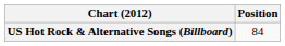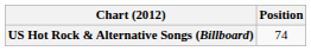US Hot Rock & Alternative Songs (Billboard) | Position: 84 -> 74
